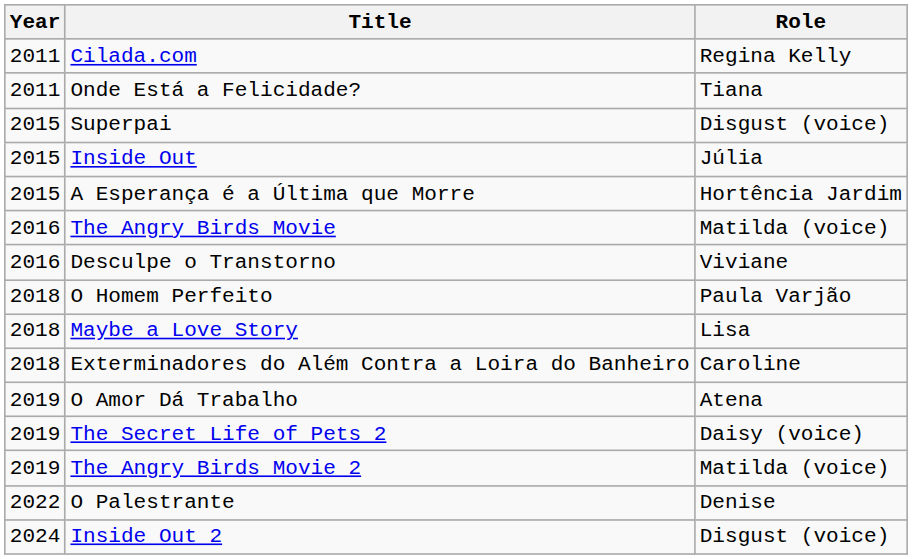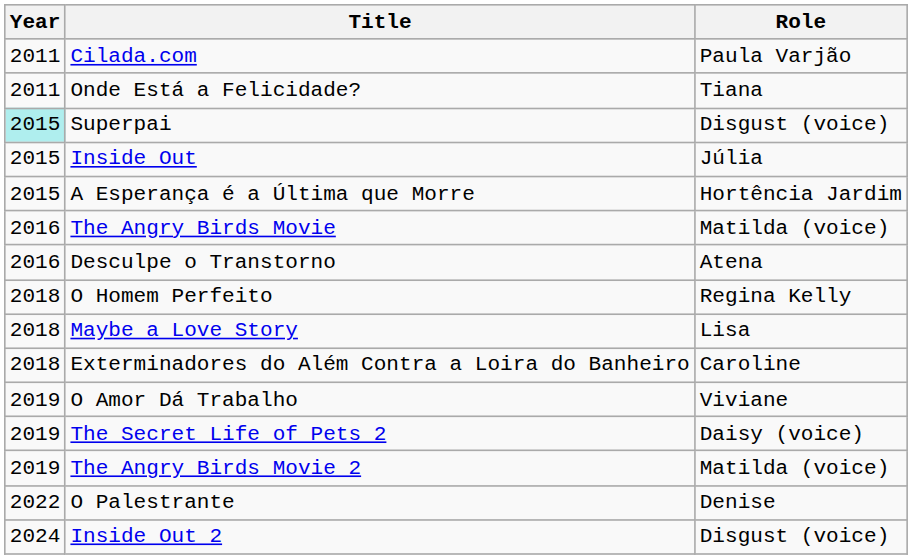Cilada.com | Role: Regina Kelly -> Paula Varjão
Superpai | Year: no background -> paleturquoise background
Desculpe o Transtorno | Role: Viviane -> Atena
O Homem Perfeito | Role: Paula Varjão -> Regina Kelly
O Amor Dá Trabalho | Role: Atena -> Viviane
